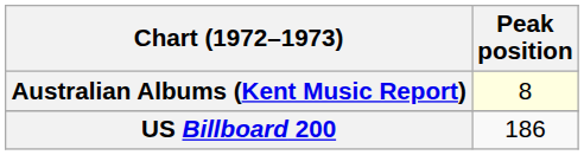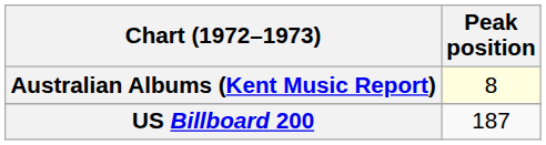US Billboard 200 | Peak position: 186 -> 187
